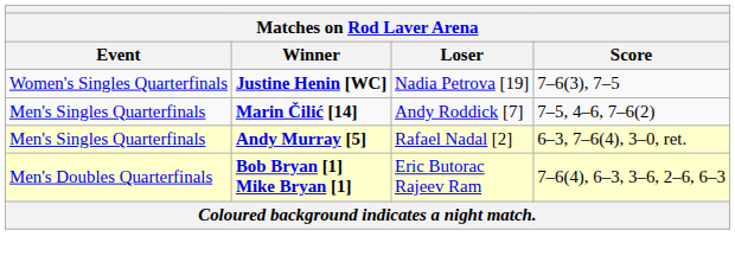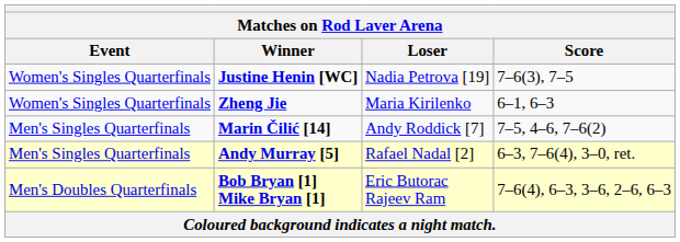+ row: Women's Singles Quarterfinals | Zheng Jie | Maria Kirilenko | 6–1, 6–3
